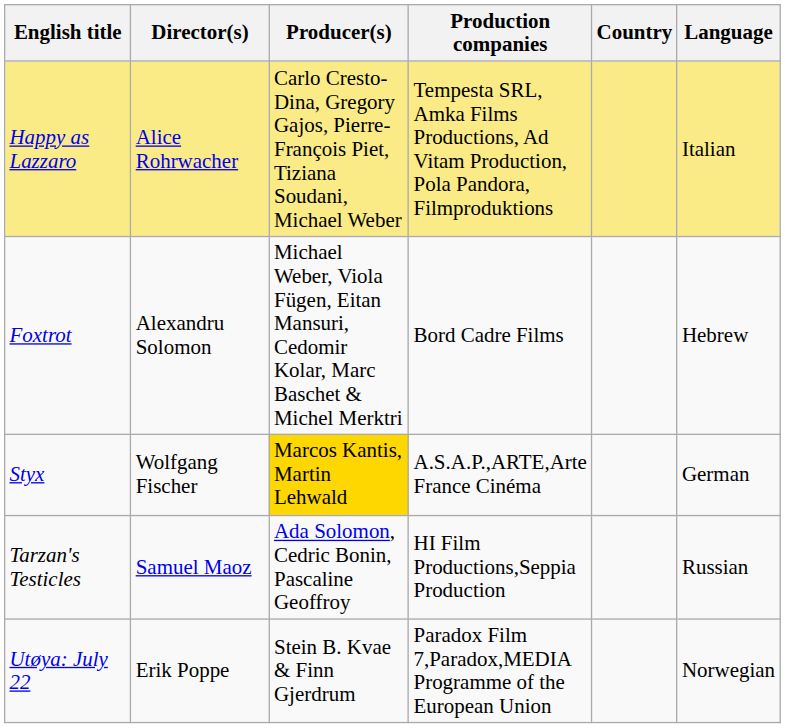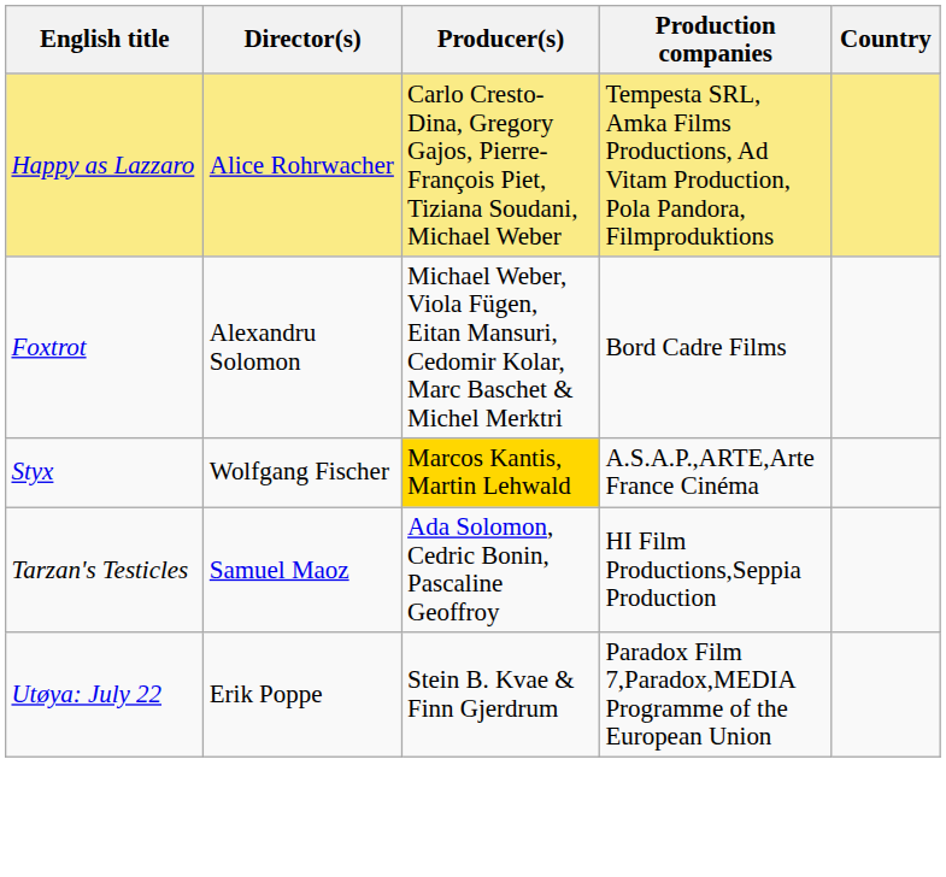- column: Language | Italian | Hebrew | German | Russian | Norwegian
